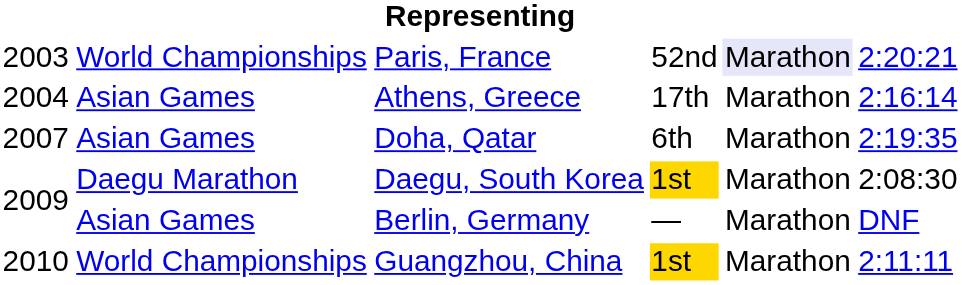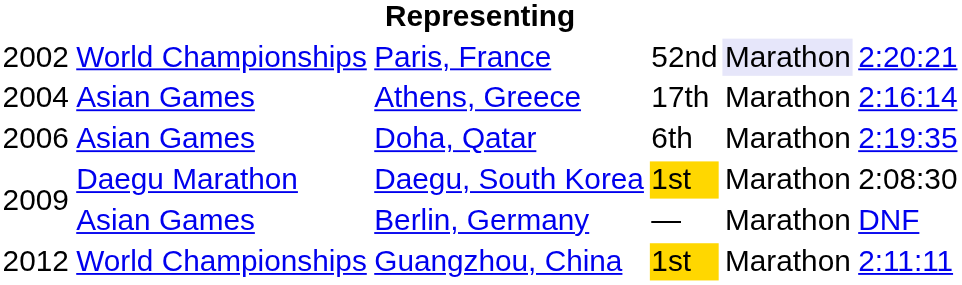Paris, France | column 1: 2003 -> 2002
Doha, Qatar | column 1: 2007 -> 2006
Guangzhou, China | column 1: 2010 -> 2012
